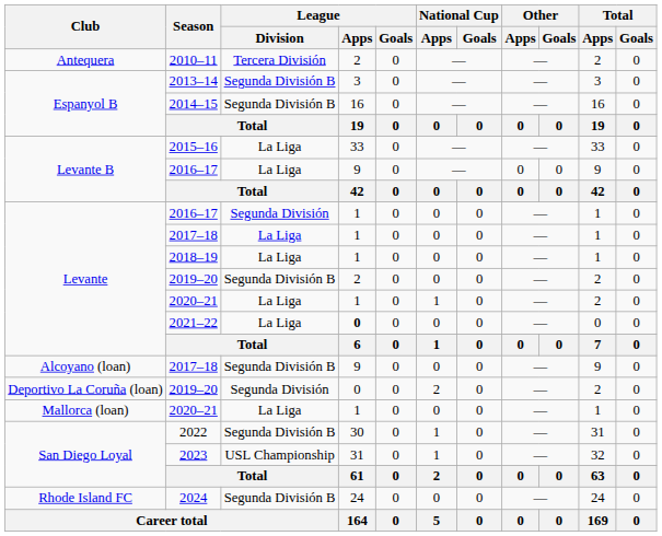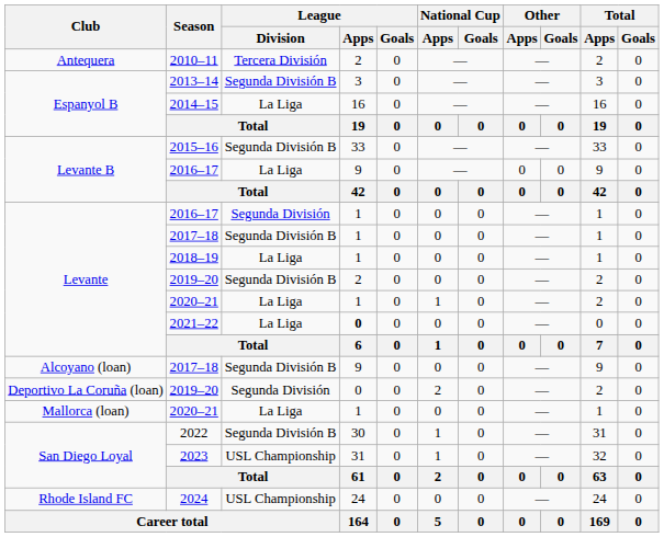2014–15 | League / Division: Segunda División B -> La Liga
2015–16 | League / Division: La Liga -> Segunda División B
Levante / 2017–18 | League / Division: La Liga -> Segunda División B
2024 | League / Division: Segunda División B -> USL Championship
